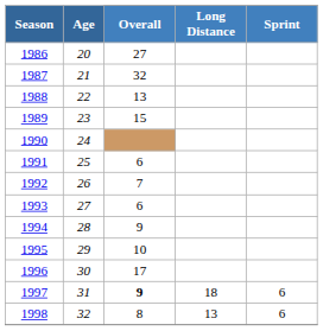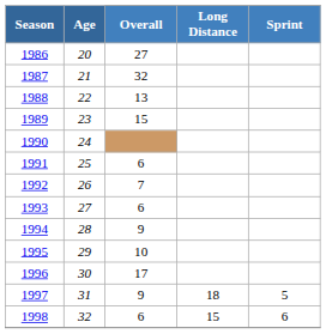1997 | Overall: bold -> normal
1997 | Sprint: 6 -> 5
1998 | Overall: 8 -> 6
1998 | Long Distance: 13 -> 15
